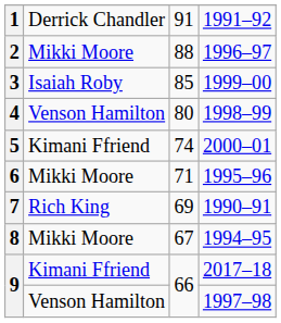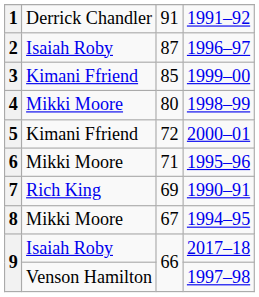2 | column 2: Mikki Moore -> Isaiah Roby
2 | column 3: 88 -> 87
3 | column 2: Isaiah Roby -> Kimani Ffriend
4 | column 2: Venson Hamilton -> Mikki Moore
5 | column 3: 74 -> 72
9 / 2017–18 | column 2: Kimani Ffriend -> Isaiah Roby
